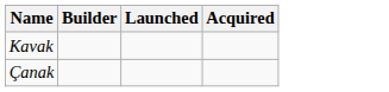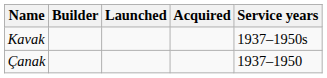+ column: Service years | 1937–1950s | 1937–1950
